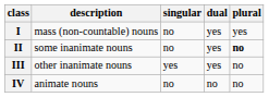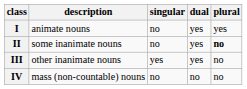I | description: mass (non-countable) nouns -> animate nouns
IV | description: animate nouns -> mass (non-countable) nouns
